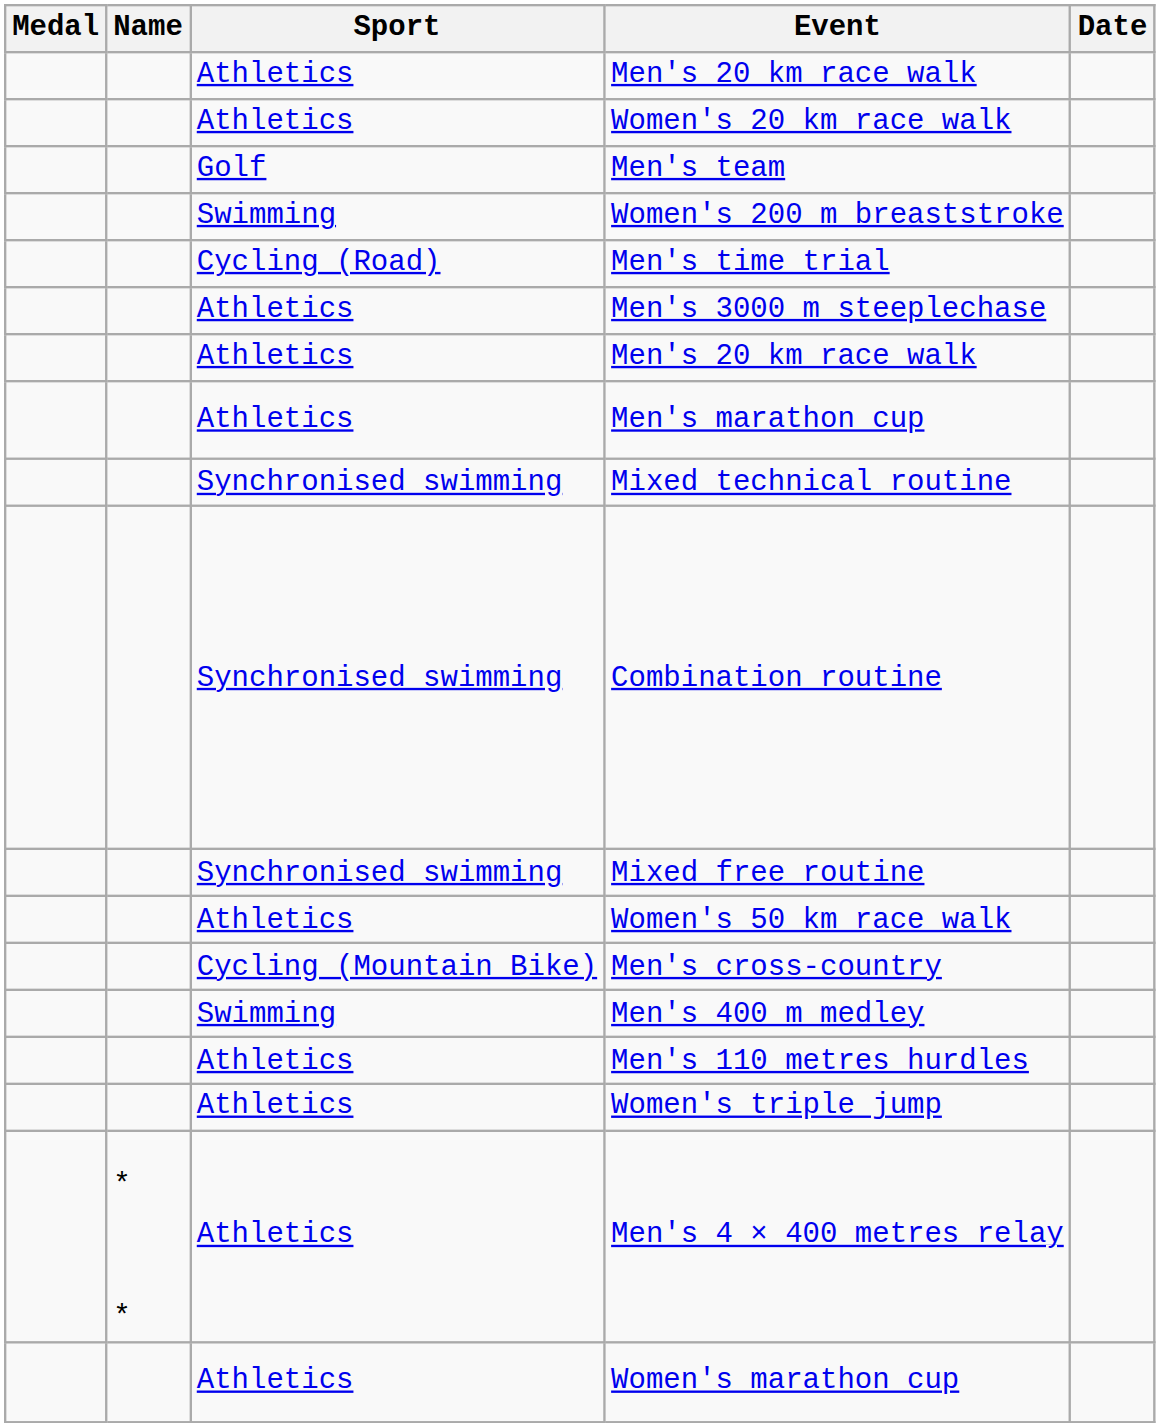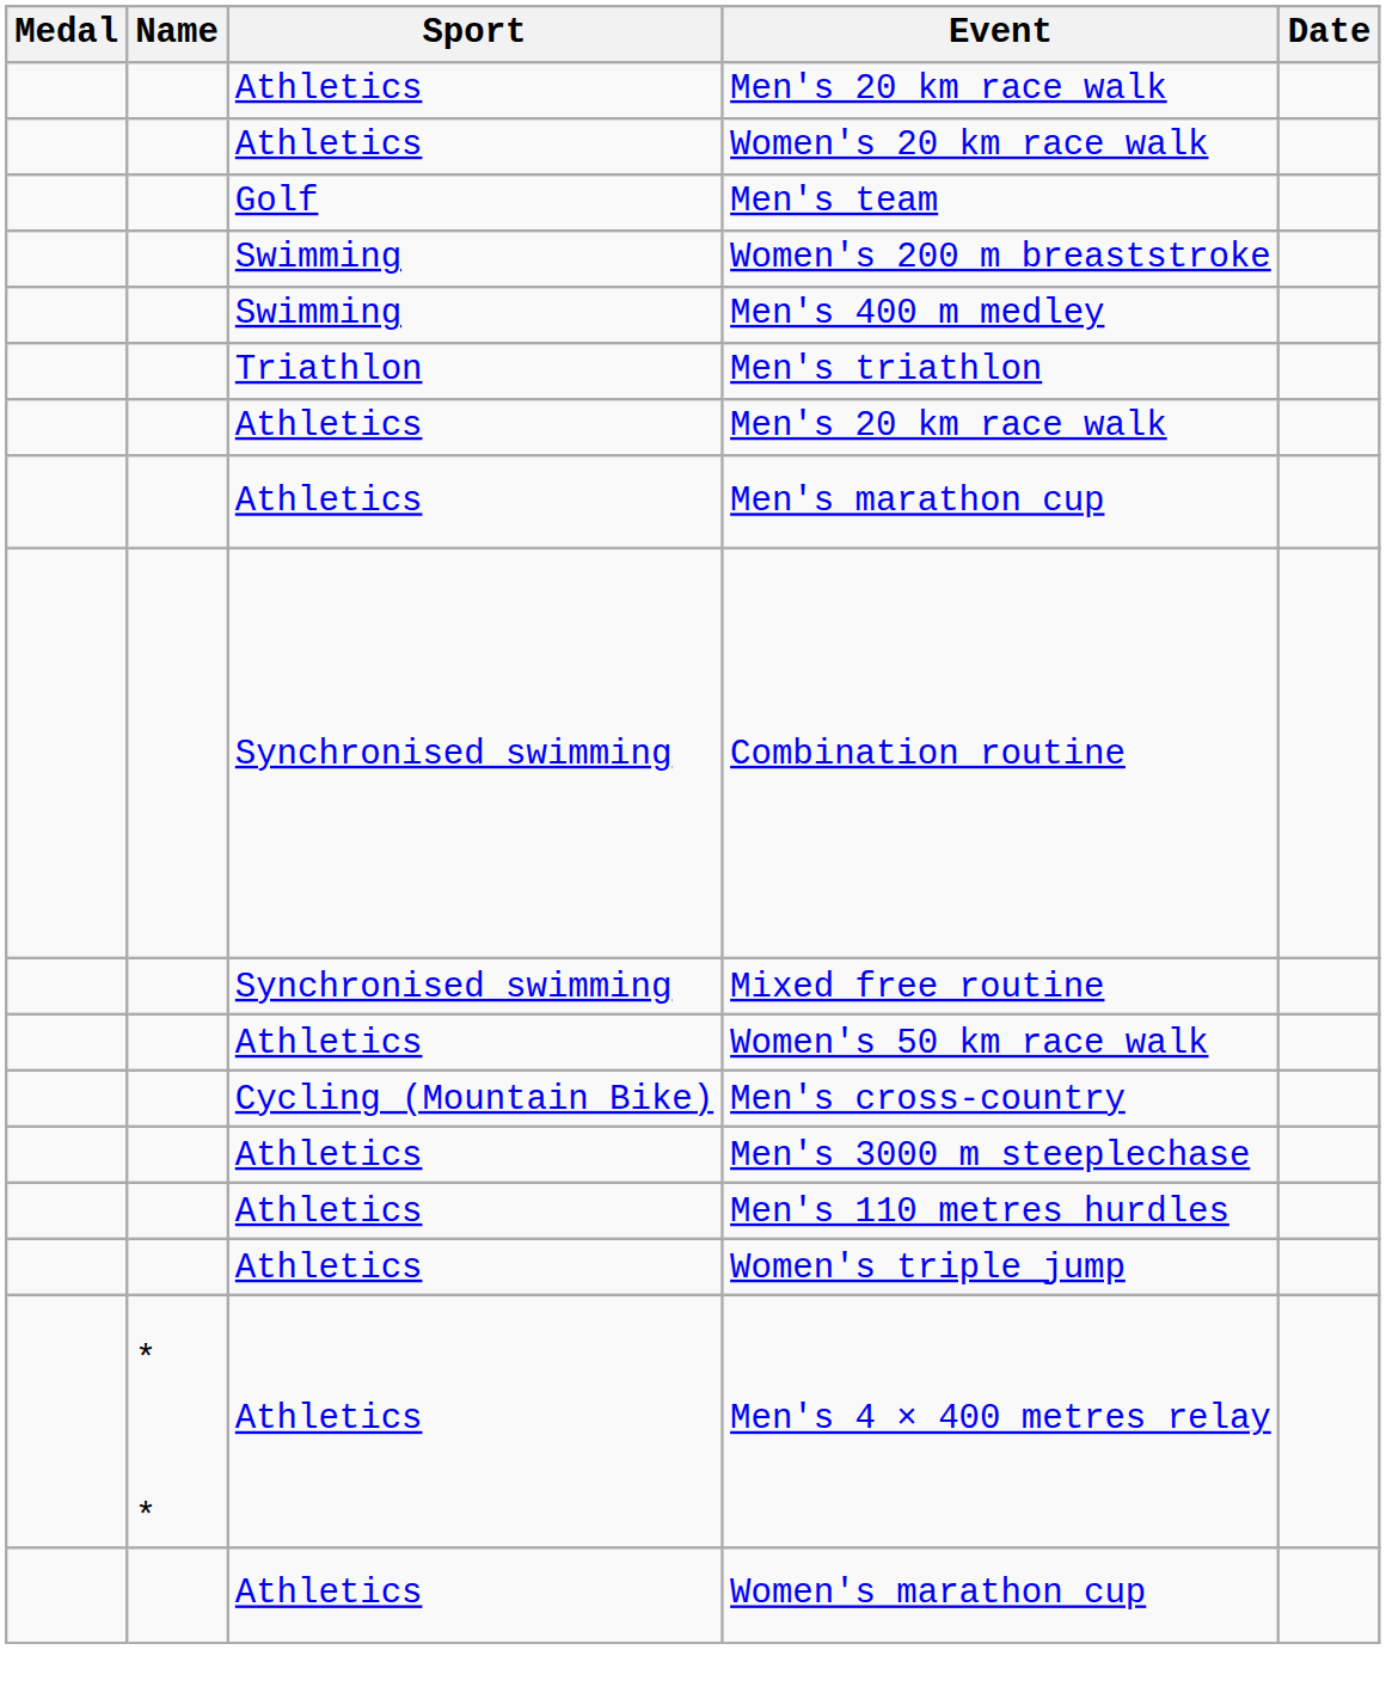- row: Cycling (Road) | Men's time trial
rows swapped: Men's 3000 m steeplechase <-> Men's 400 m medley
+ row: Triathlon | Men's triathlon
- row: Synchronised swimming | Mixed technical routine
